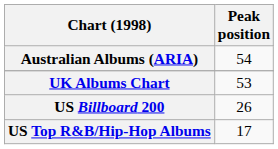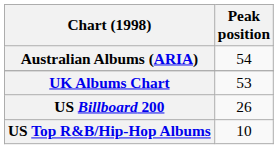US Top R&B/Hip-Hop Albums | Peak position: 17 -> 10
